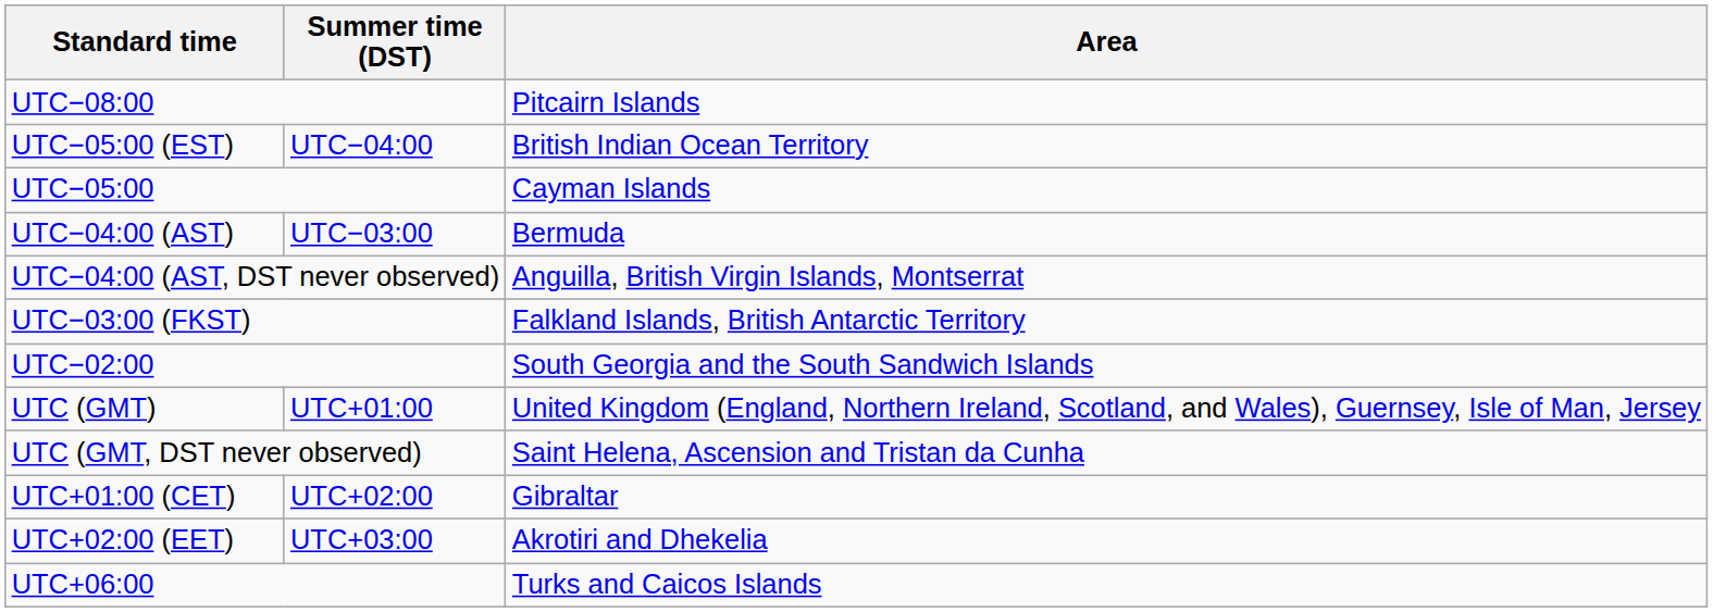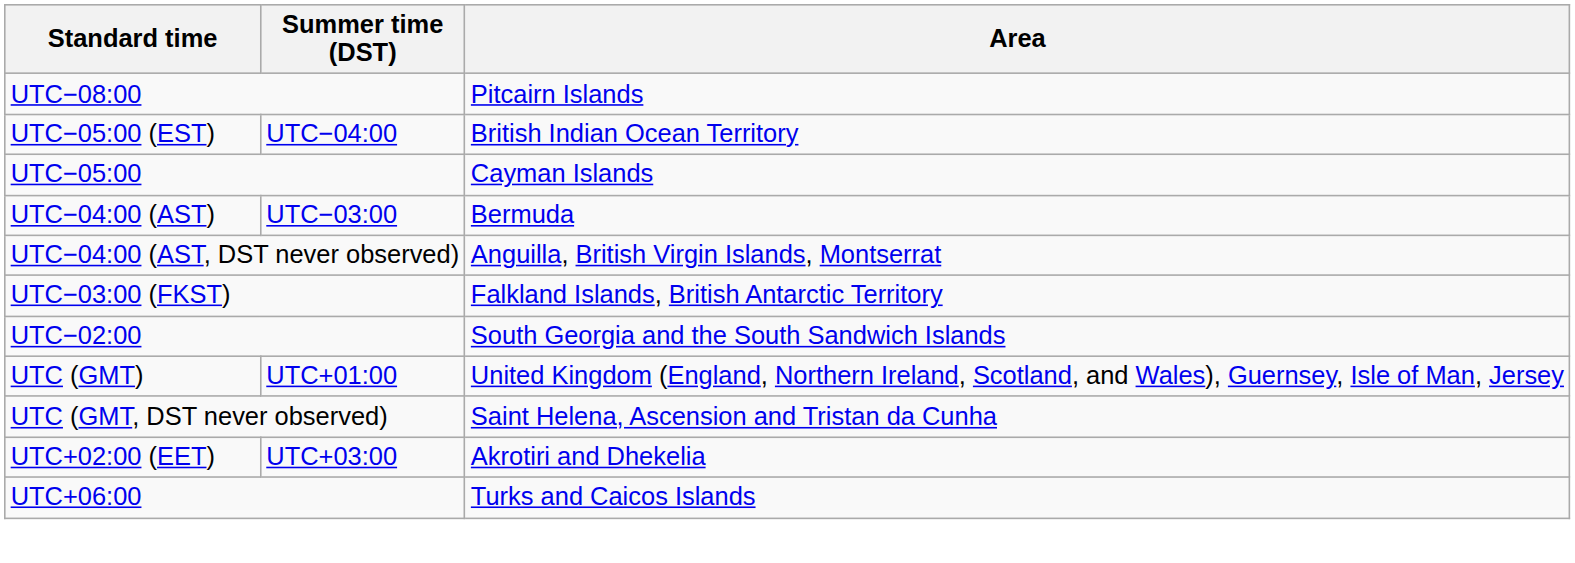- row: UTC+01:00 (CET) | UTC+02:00 | Gibraltar
